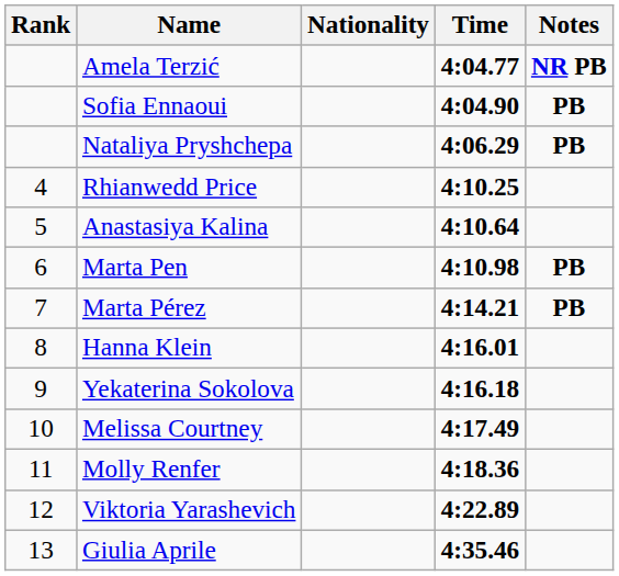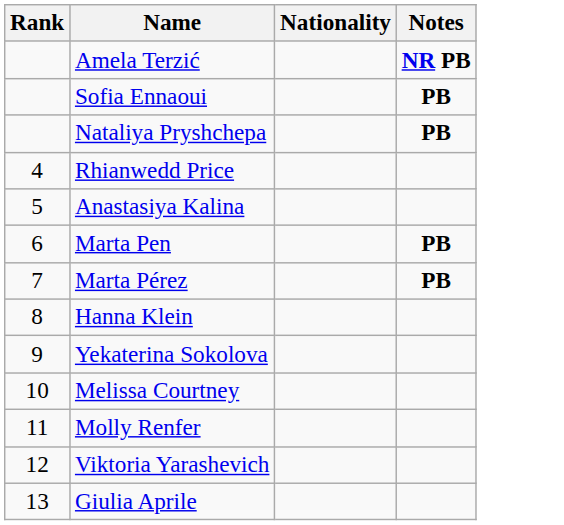- column: Time | 4:04.77 | 4:04.90 | 4:06.29 | 4:10.25 | 4:10.64 | 4:10.98 | 4:14.21 | 4:16.01 | 4:16.18 | 4:17.49 | 4:18.36 | 4:22.89 | 4:35.46
